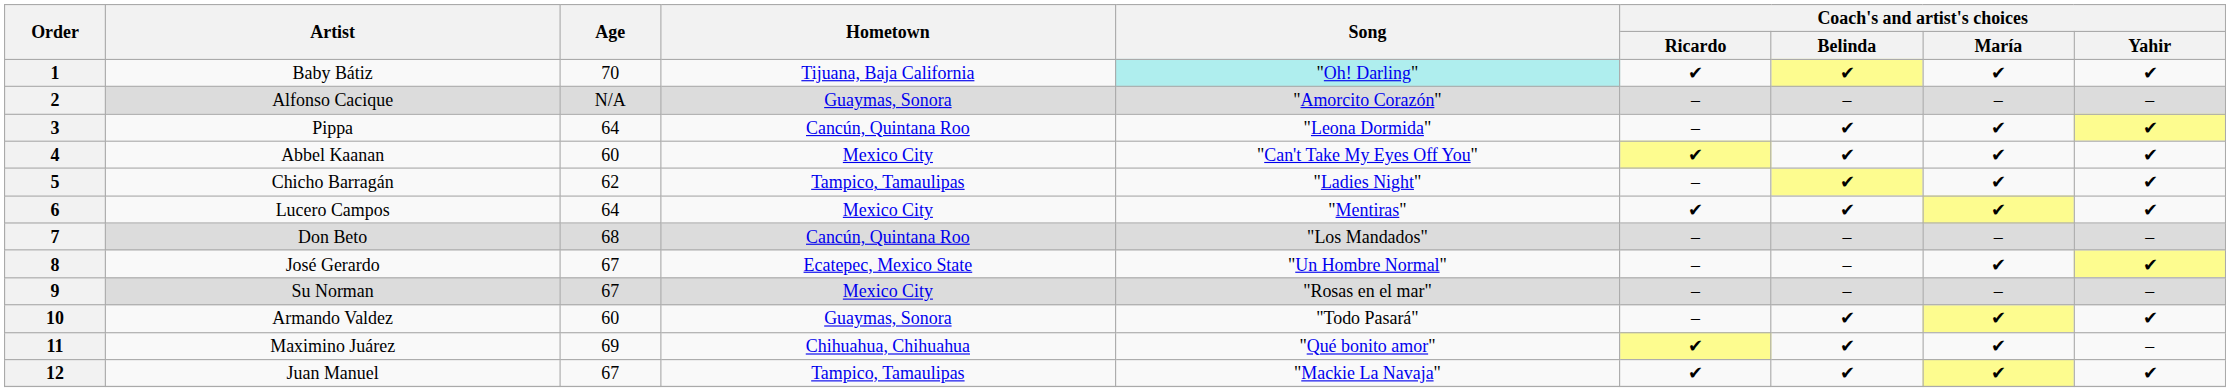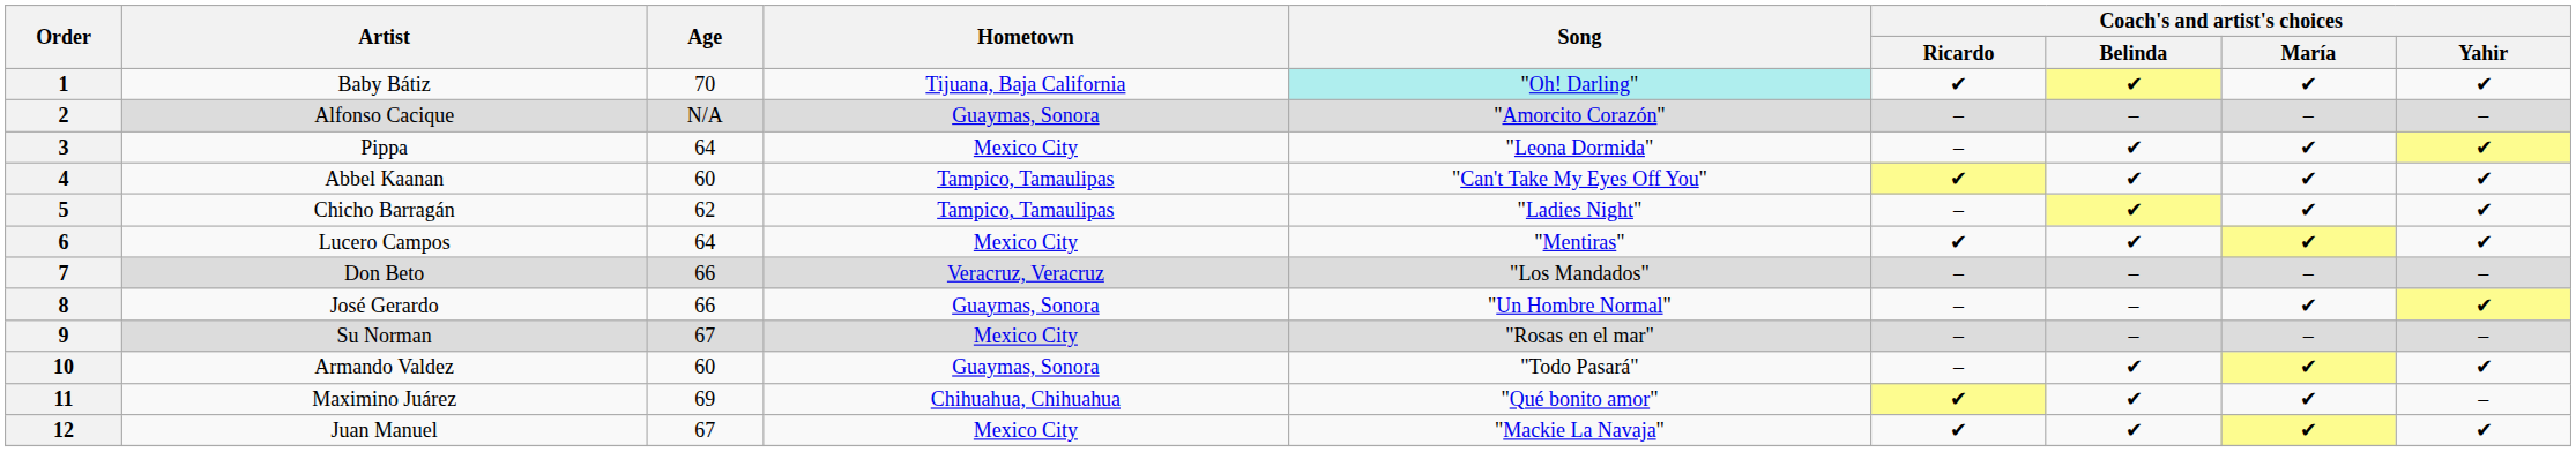3 | Hometown: Cancún, Quintana Roo -> Mexico City
4 | Hometown: Mexico City -> Tampico, Tamaulipas
7 | Age: 68 -> 66
7 | Hometown: Cancún, Quintana Roo -> Veracruz, Veracruz
8 | Age: 67 -> 66
8 | Hometown: Ecatepec, Mexico State -> Guaymas, Sonora
12 | Hometown: Tampico, Tamaulipas -> Mexico City
